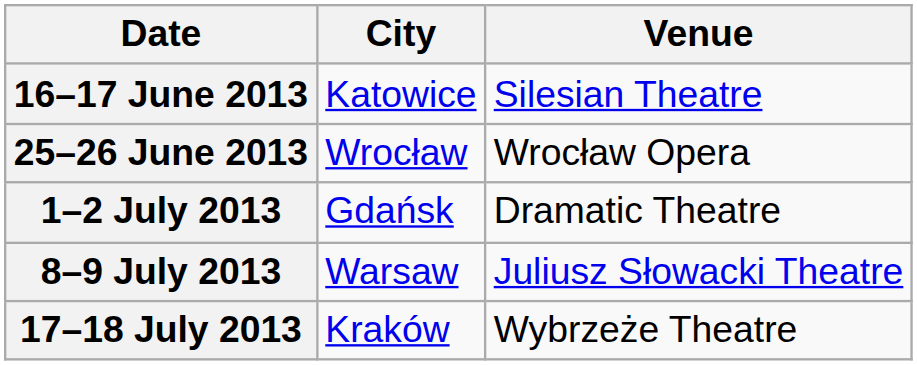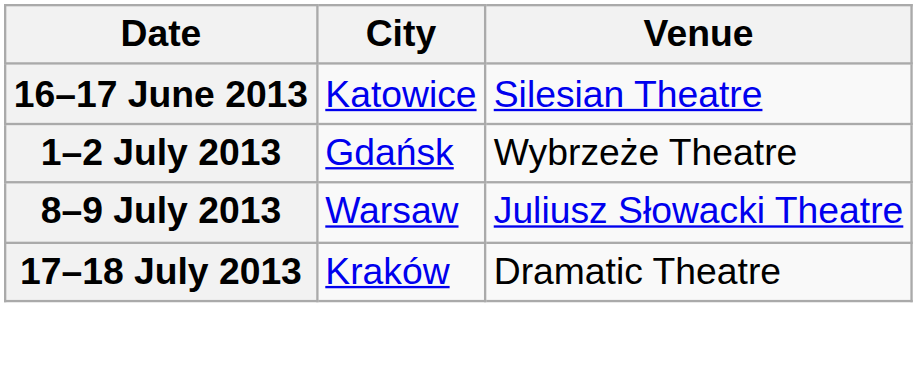- row: 25–26 June 2013 | Wrocław | Wrocław Opera
1–2 July 2013 | Venue: Dramatic Theatre -> Wybrzeże Theatre
17–18 July 2013 | Venue: Wybrzeże Theatre -> Dramatic Theatre
